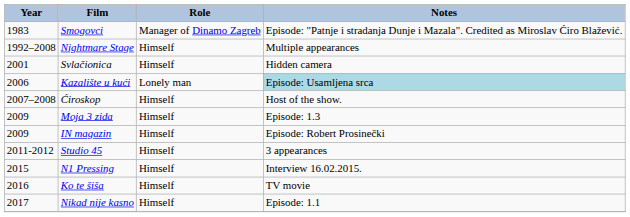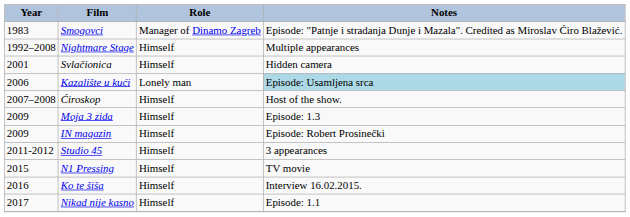N1 Pressing | Notes: Interview 16.02.2015. -> TV movie
Ko te šiša | Notes: TV movie -> Interview 16.02.2015.
